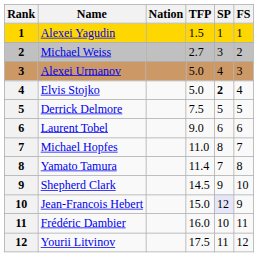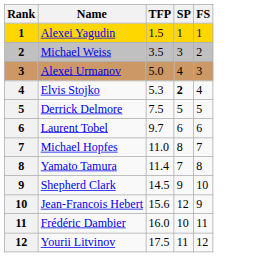- column: Nation
Michael Weiss | TFP: 2.7 -> 3.5
Elvis Stojko | TFP: 5.0 -> 5.3
Laurent Tobel | TFP: 9.0 -> 9.7
Jean-Francois Hebert | TFP: 15.0 -> 15.6
Jean-Francois Hebert | SP: lavender background -> no background
